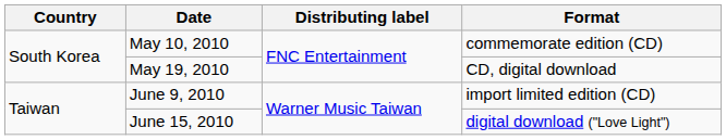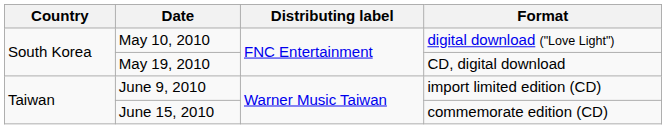May 10, 2010 | Format: commemorate edition (CD) -> digital download ("Love Light")
June 15, 2010 | Format: digital download ("Love Light") -> commemorate edition (CD)
